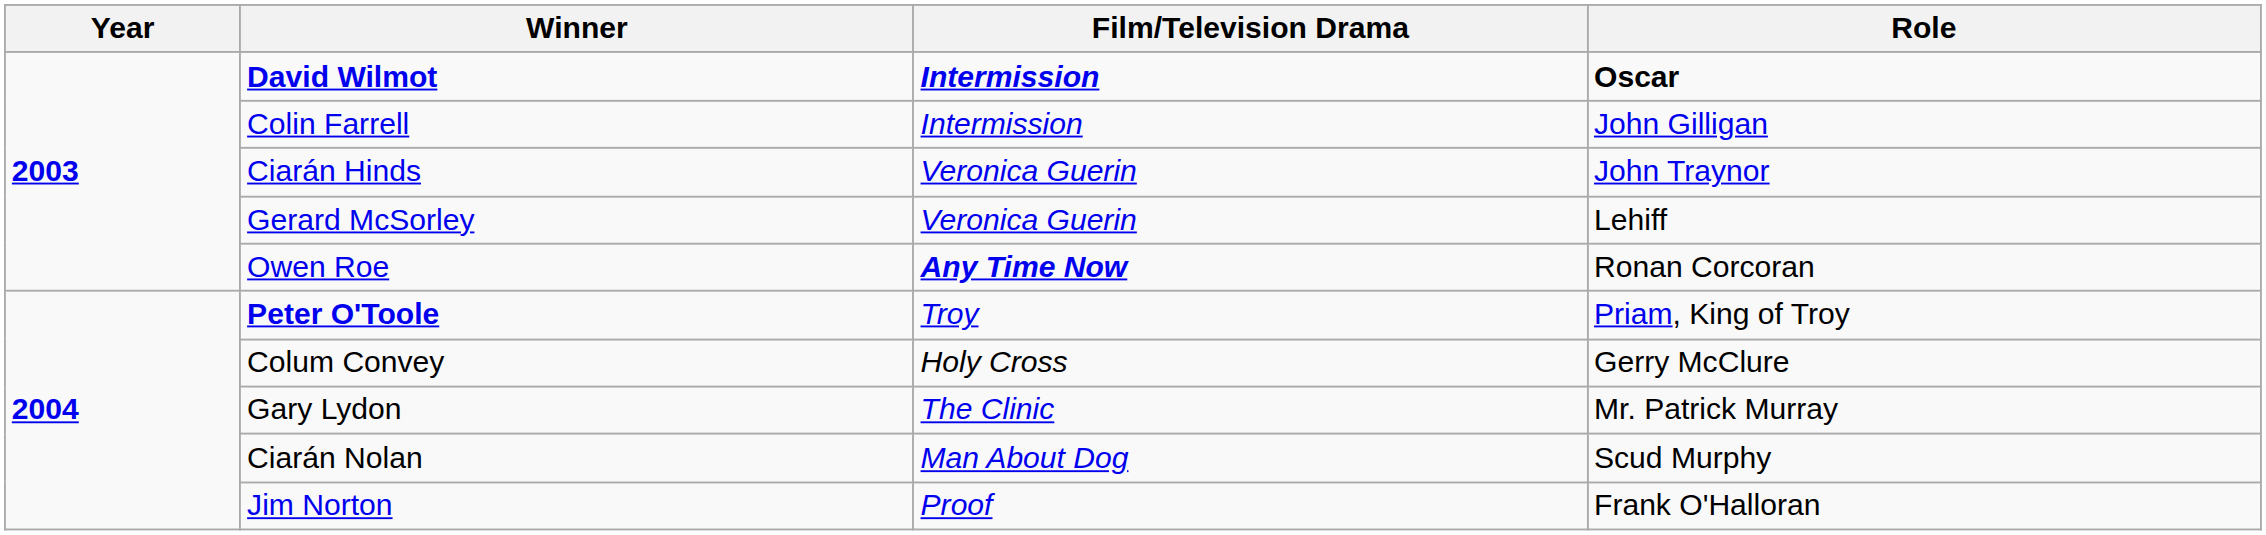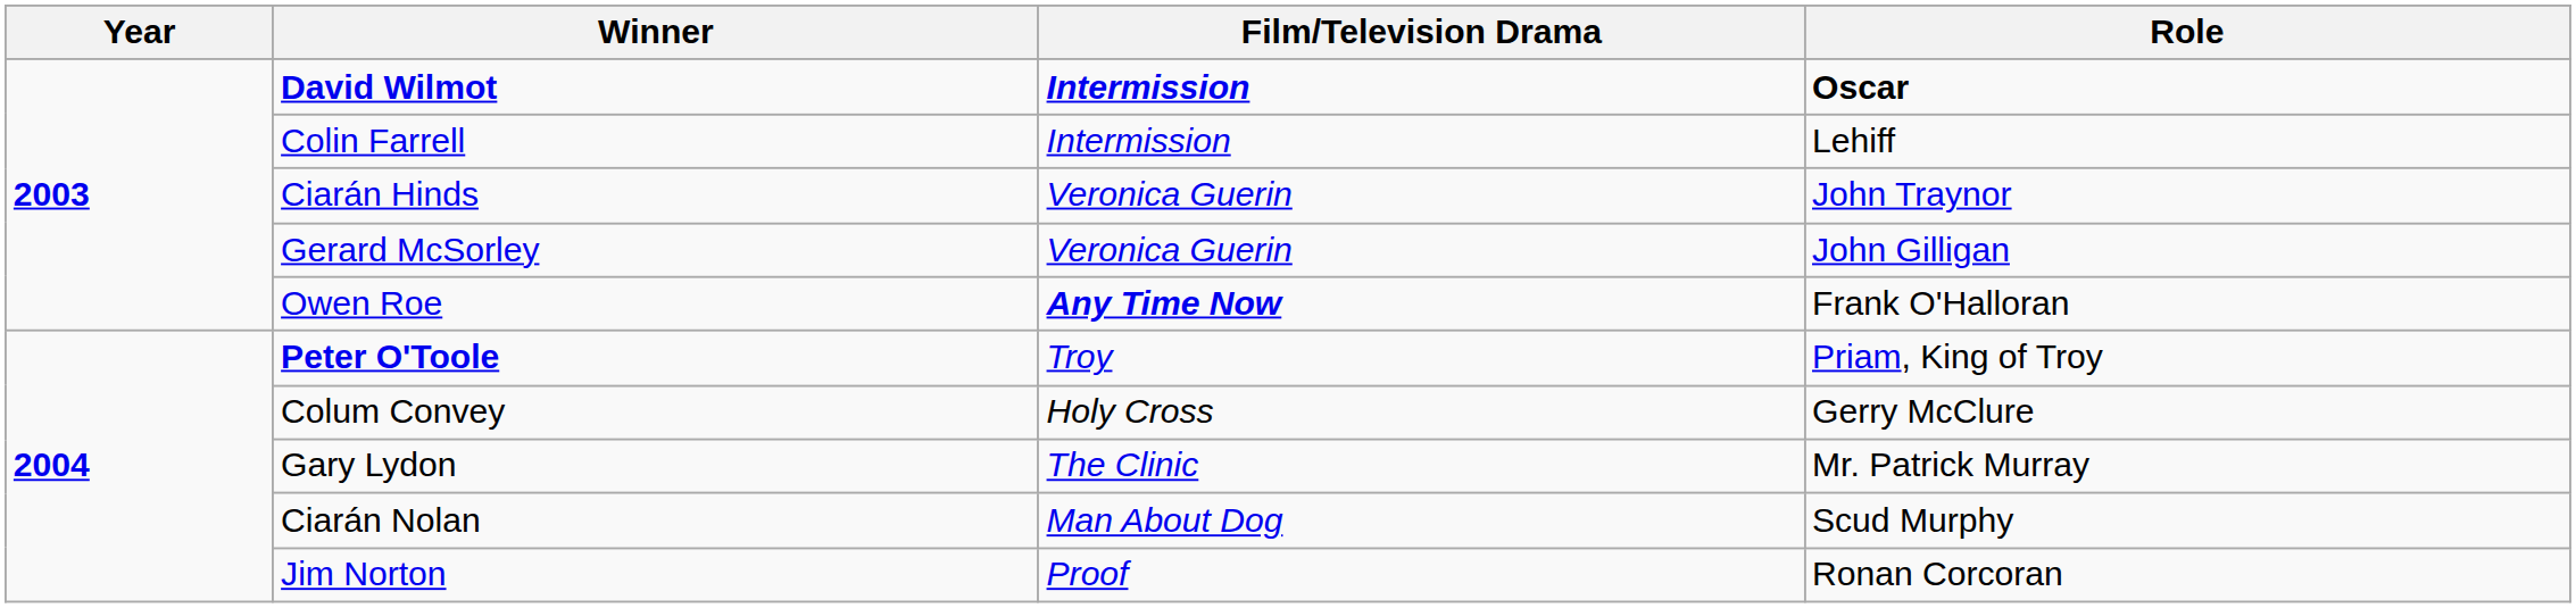Colin Farrell | Role: John Gilligan -> Lehiff
Gerard McSorley | Role: Lehiff -> John Gilligan
Owen Roe | Role: Ronan Corcoran -> Frank O'Halloran
Jim Norton | Role: Frank O'Halloran -> Ronan Corcoran
